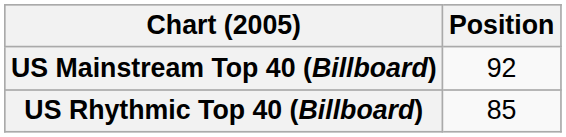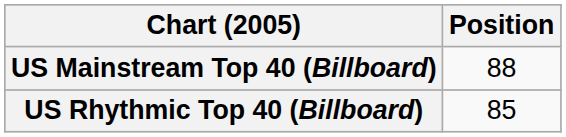US Mainstream Top 40 (Billboard) | Position: 92 -> 88
